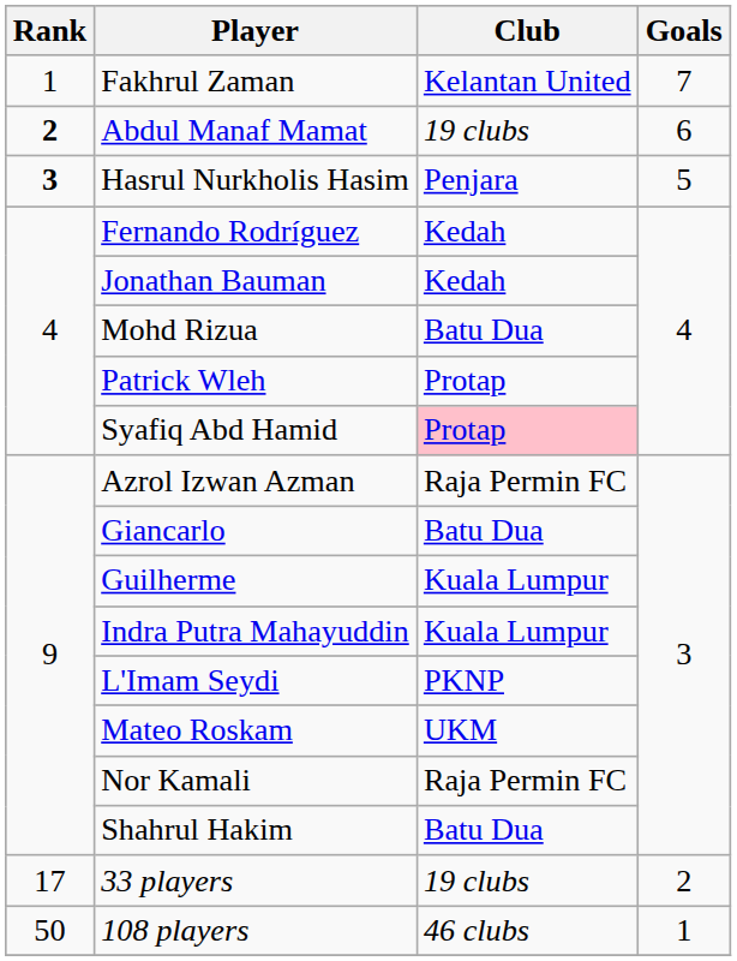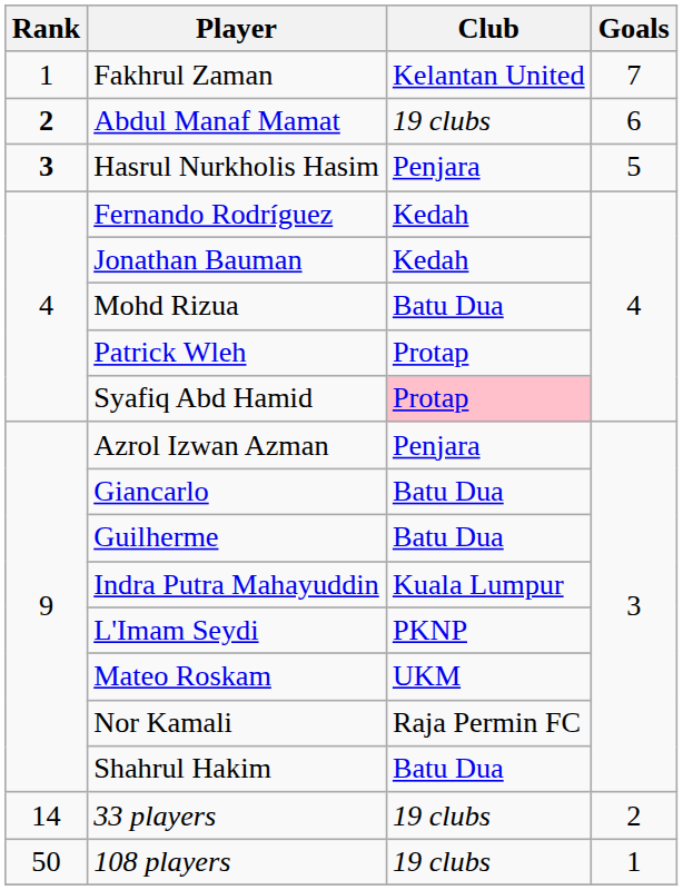Azrol Izwan Azman | Club: Raja Permin FC -> Penjara
Guilherme | Club: Kuala Lumpur -> Batu Dua
33 players | Rank: 17 -> 14
108 players | Club: 46 clubs -> 19 clubs
